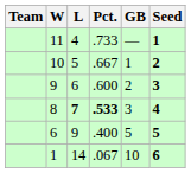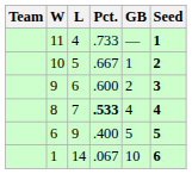8 | L: bold -> normal
8 | GB: 3 -> 4
